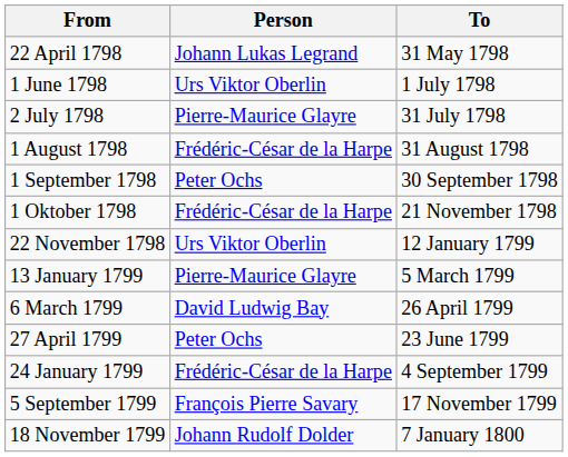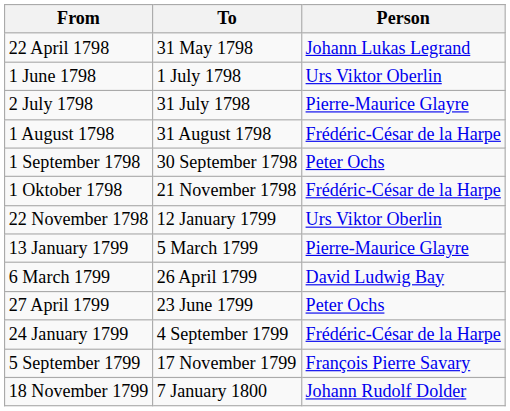columns swapped: To <-> Person
